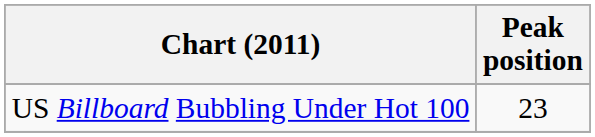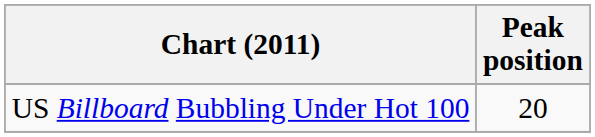US Billboard Bubbling Under Hot 100 | Peak position: 23 -> 20
